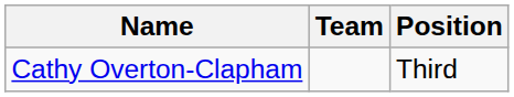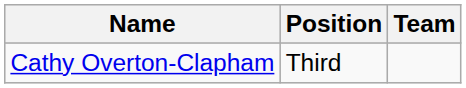columns swapped: Position <-> Team
